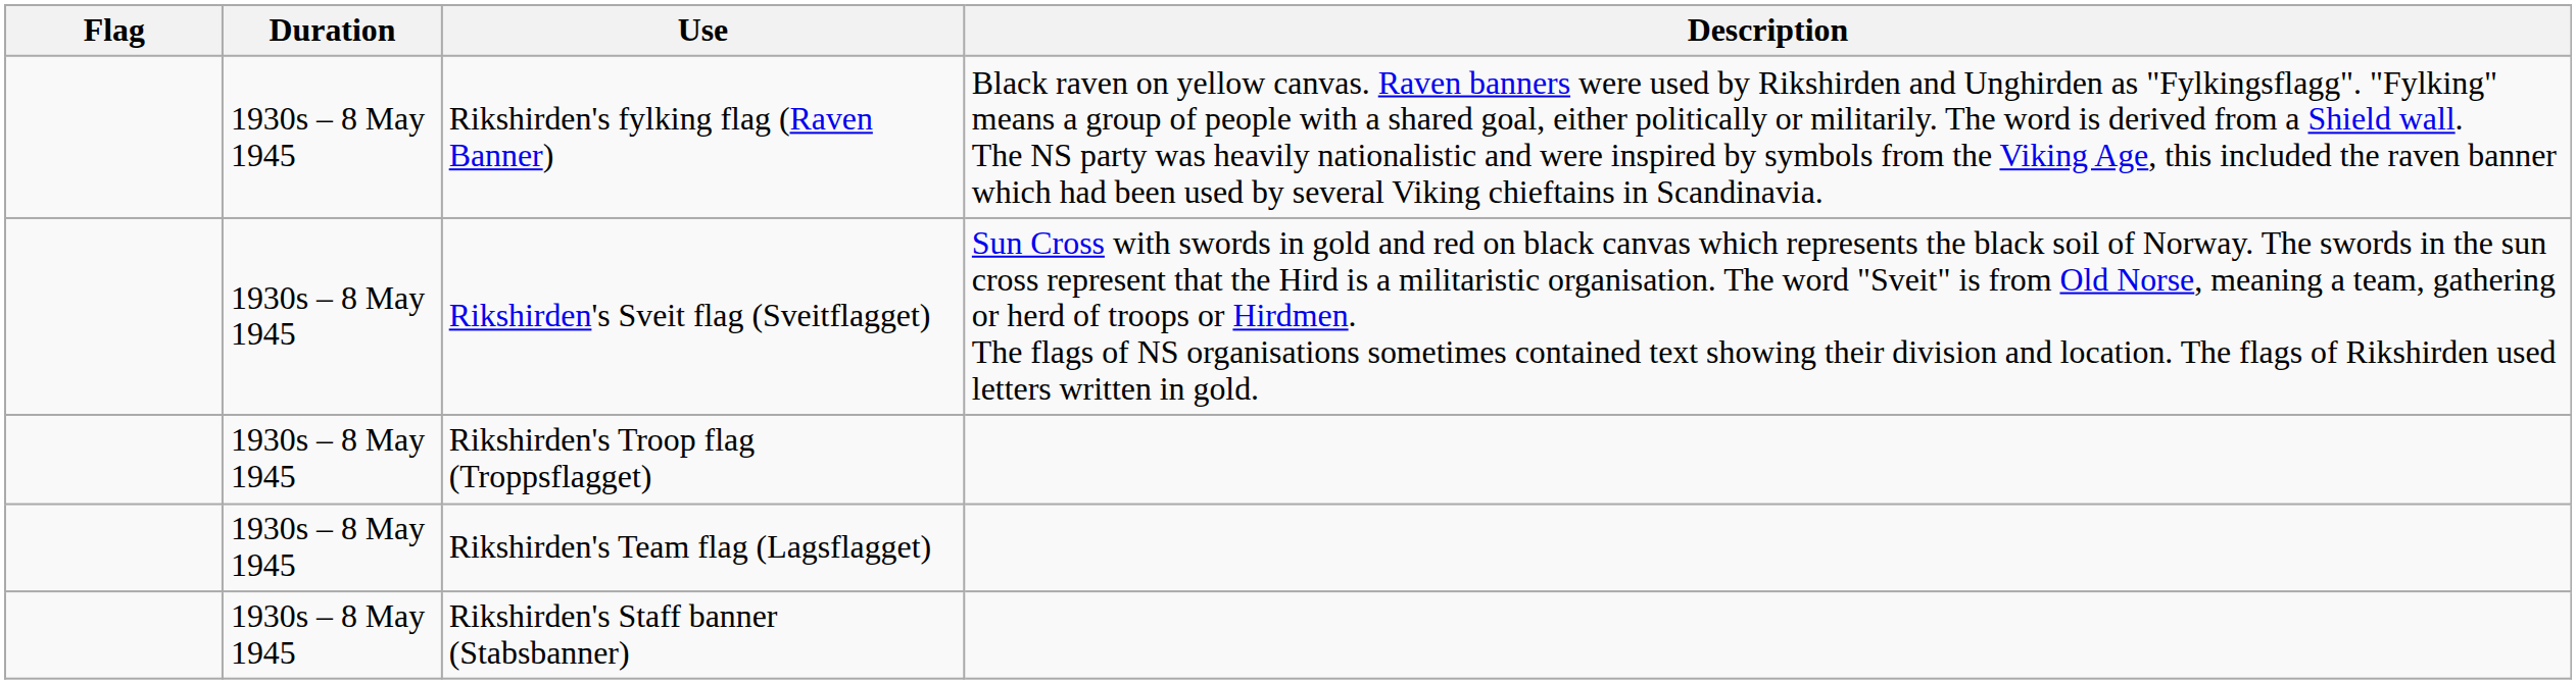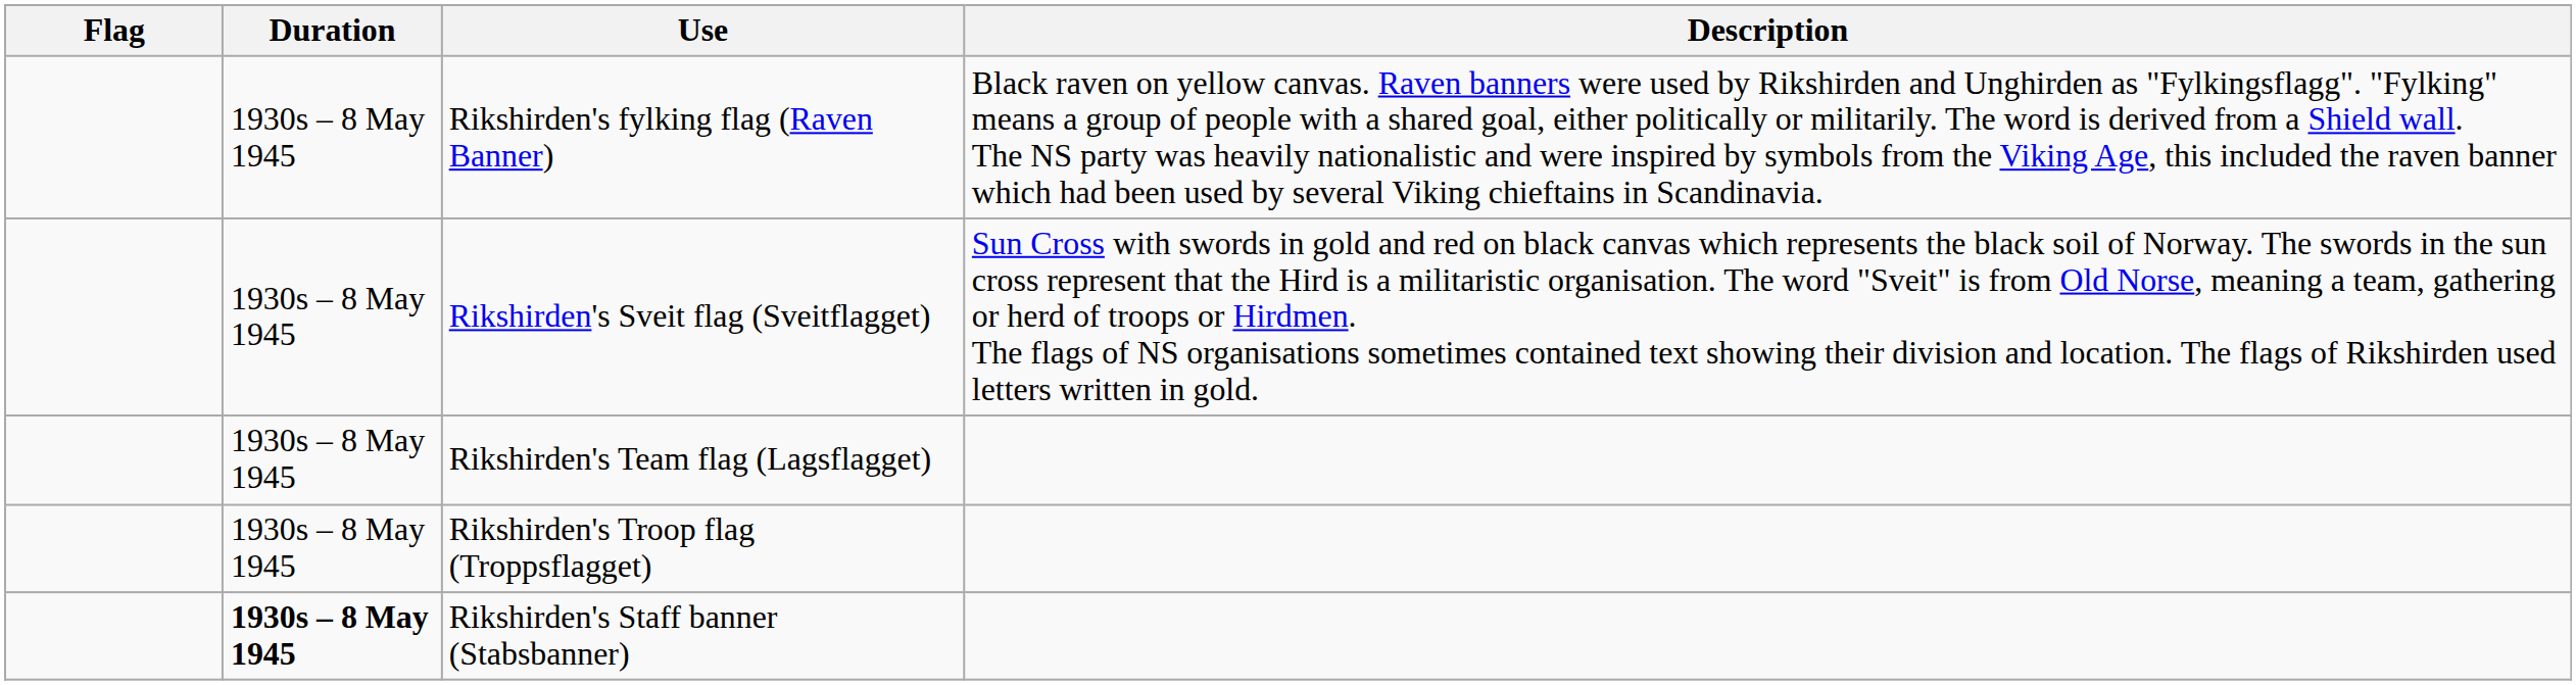rows swapped: Rikshirden's Troop flag (Troppsflagget) <-> Rikshirden's Team flag (Lagsflagget)
Rikshirden's Staff banner (Stabsbanner) | Duration: normal -> bold
